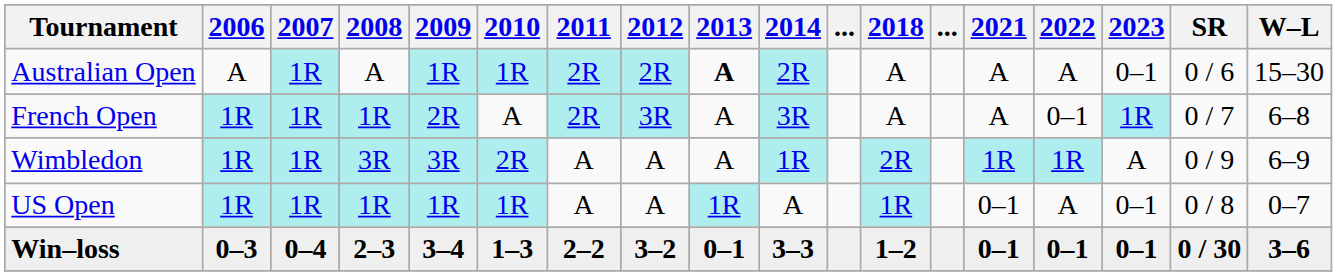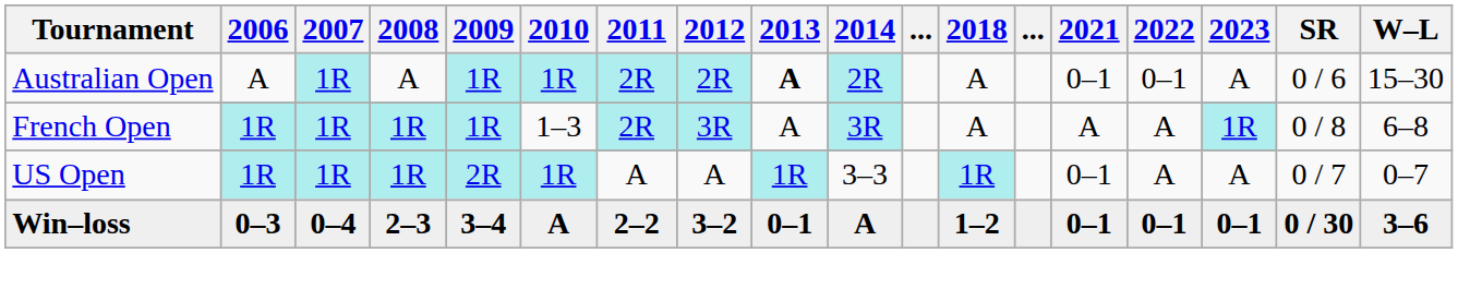Australian Open | 2021: A -> 0–1
Australian Open | 2022: A -> 0–1
Australian Open | 2023: 0–1 -> A
French Open | 2009: 2R -> 1R
French Open | 2010: A -> 1–3
French Open | 2022: 0–1 -> A
French Open | SR: 0 / 7 -> 0 / 8
- row: Wimbledon | 1R | 1R | 3R | 3R | 2R | A | A | A | 1R | 2R | 1R | 1R | A | 0 / 9 | 6–9
US Open | 2009: 1R -> 2R
US Open | 2014: A -> 3–3
US Open | 2023: 0–1 -> A
US Open | SR: 0 / 8 -> 0 / 7
Win–loss | 2010: 1–3 -> A
Win–loss | 2014: 3–3 -> A
